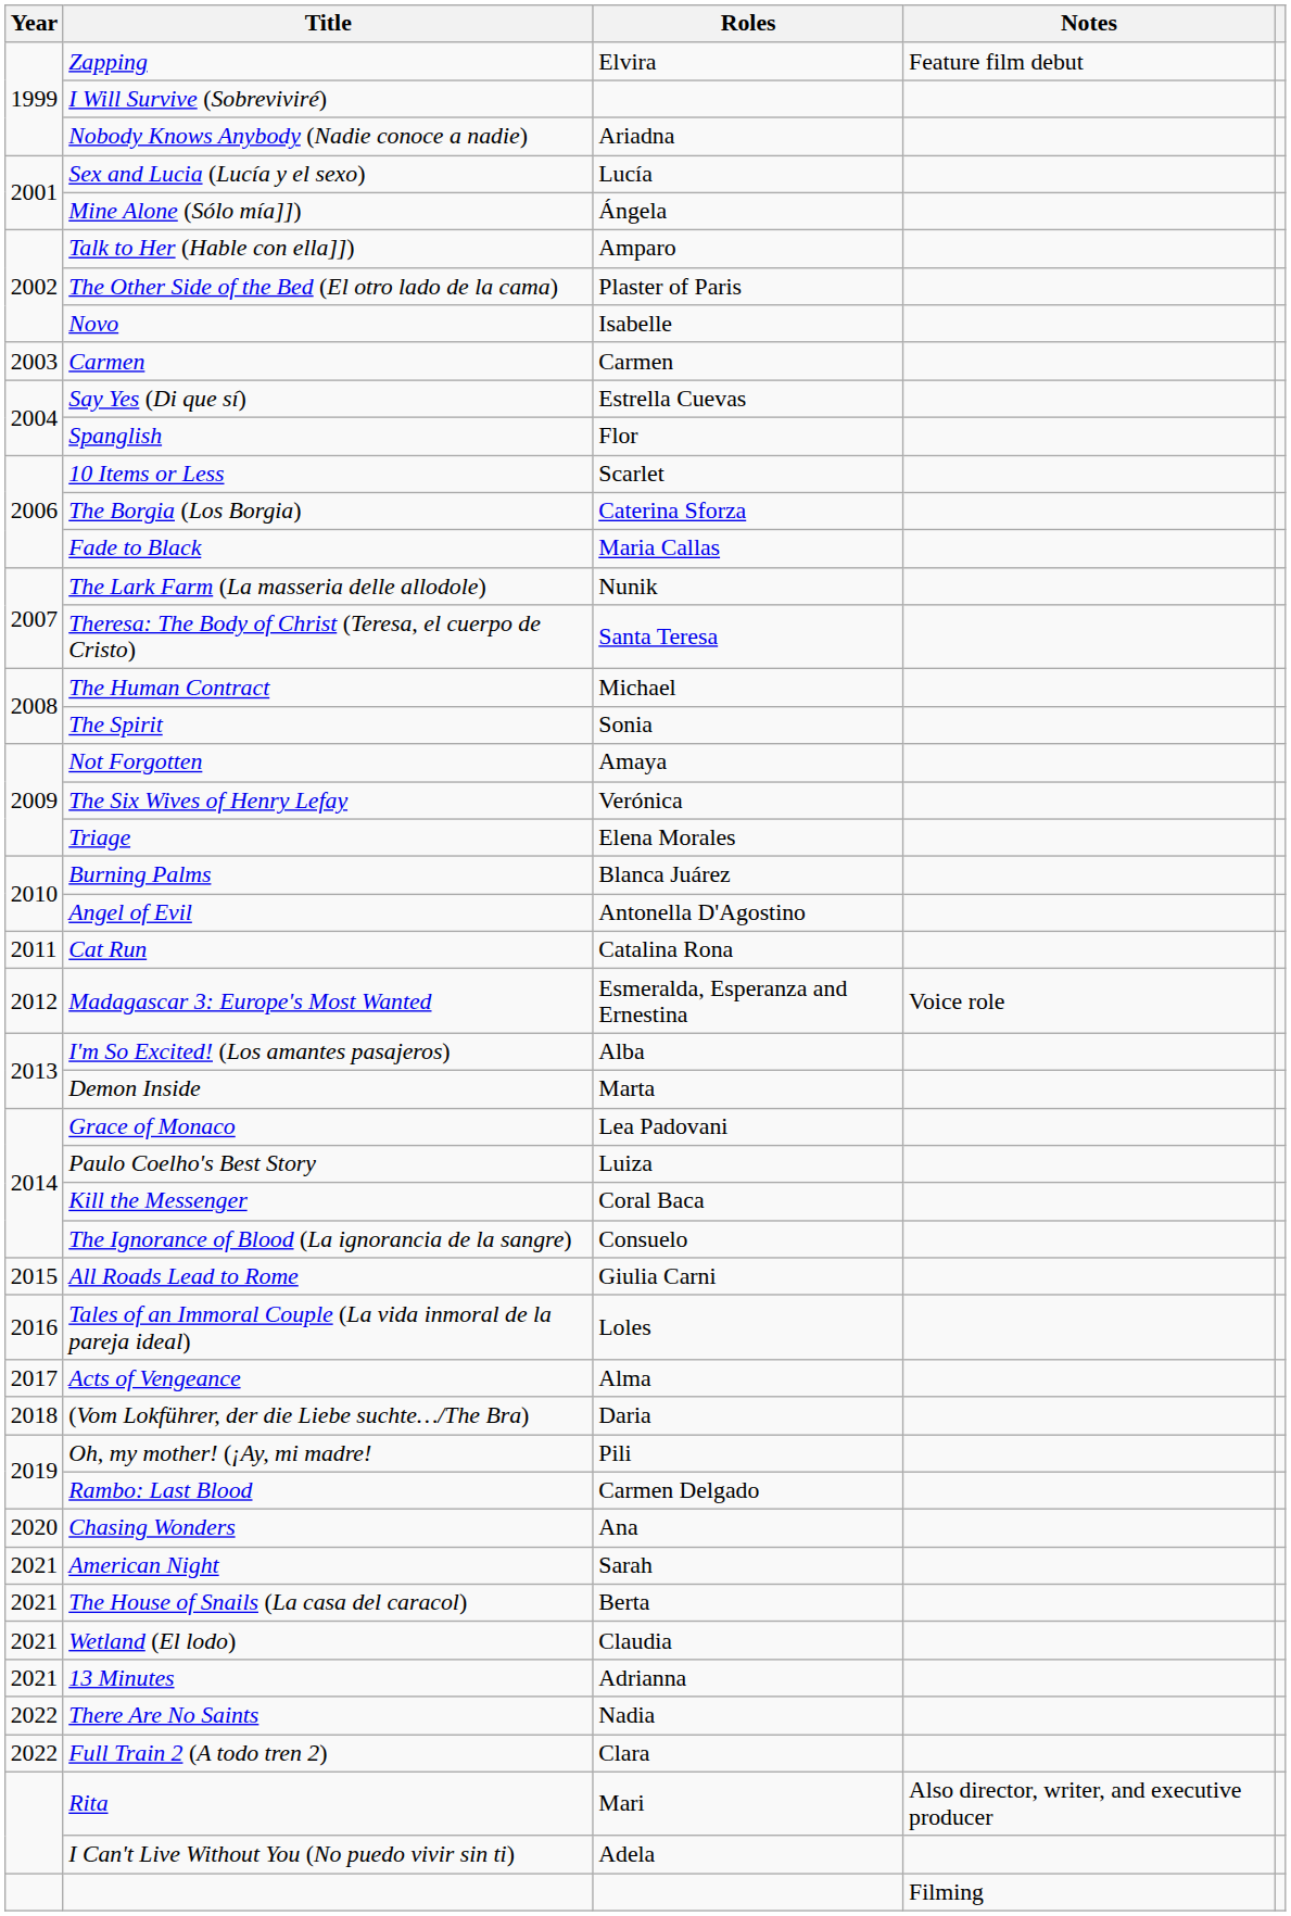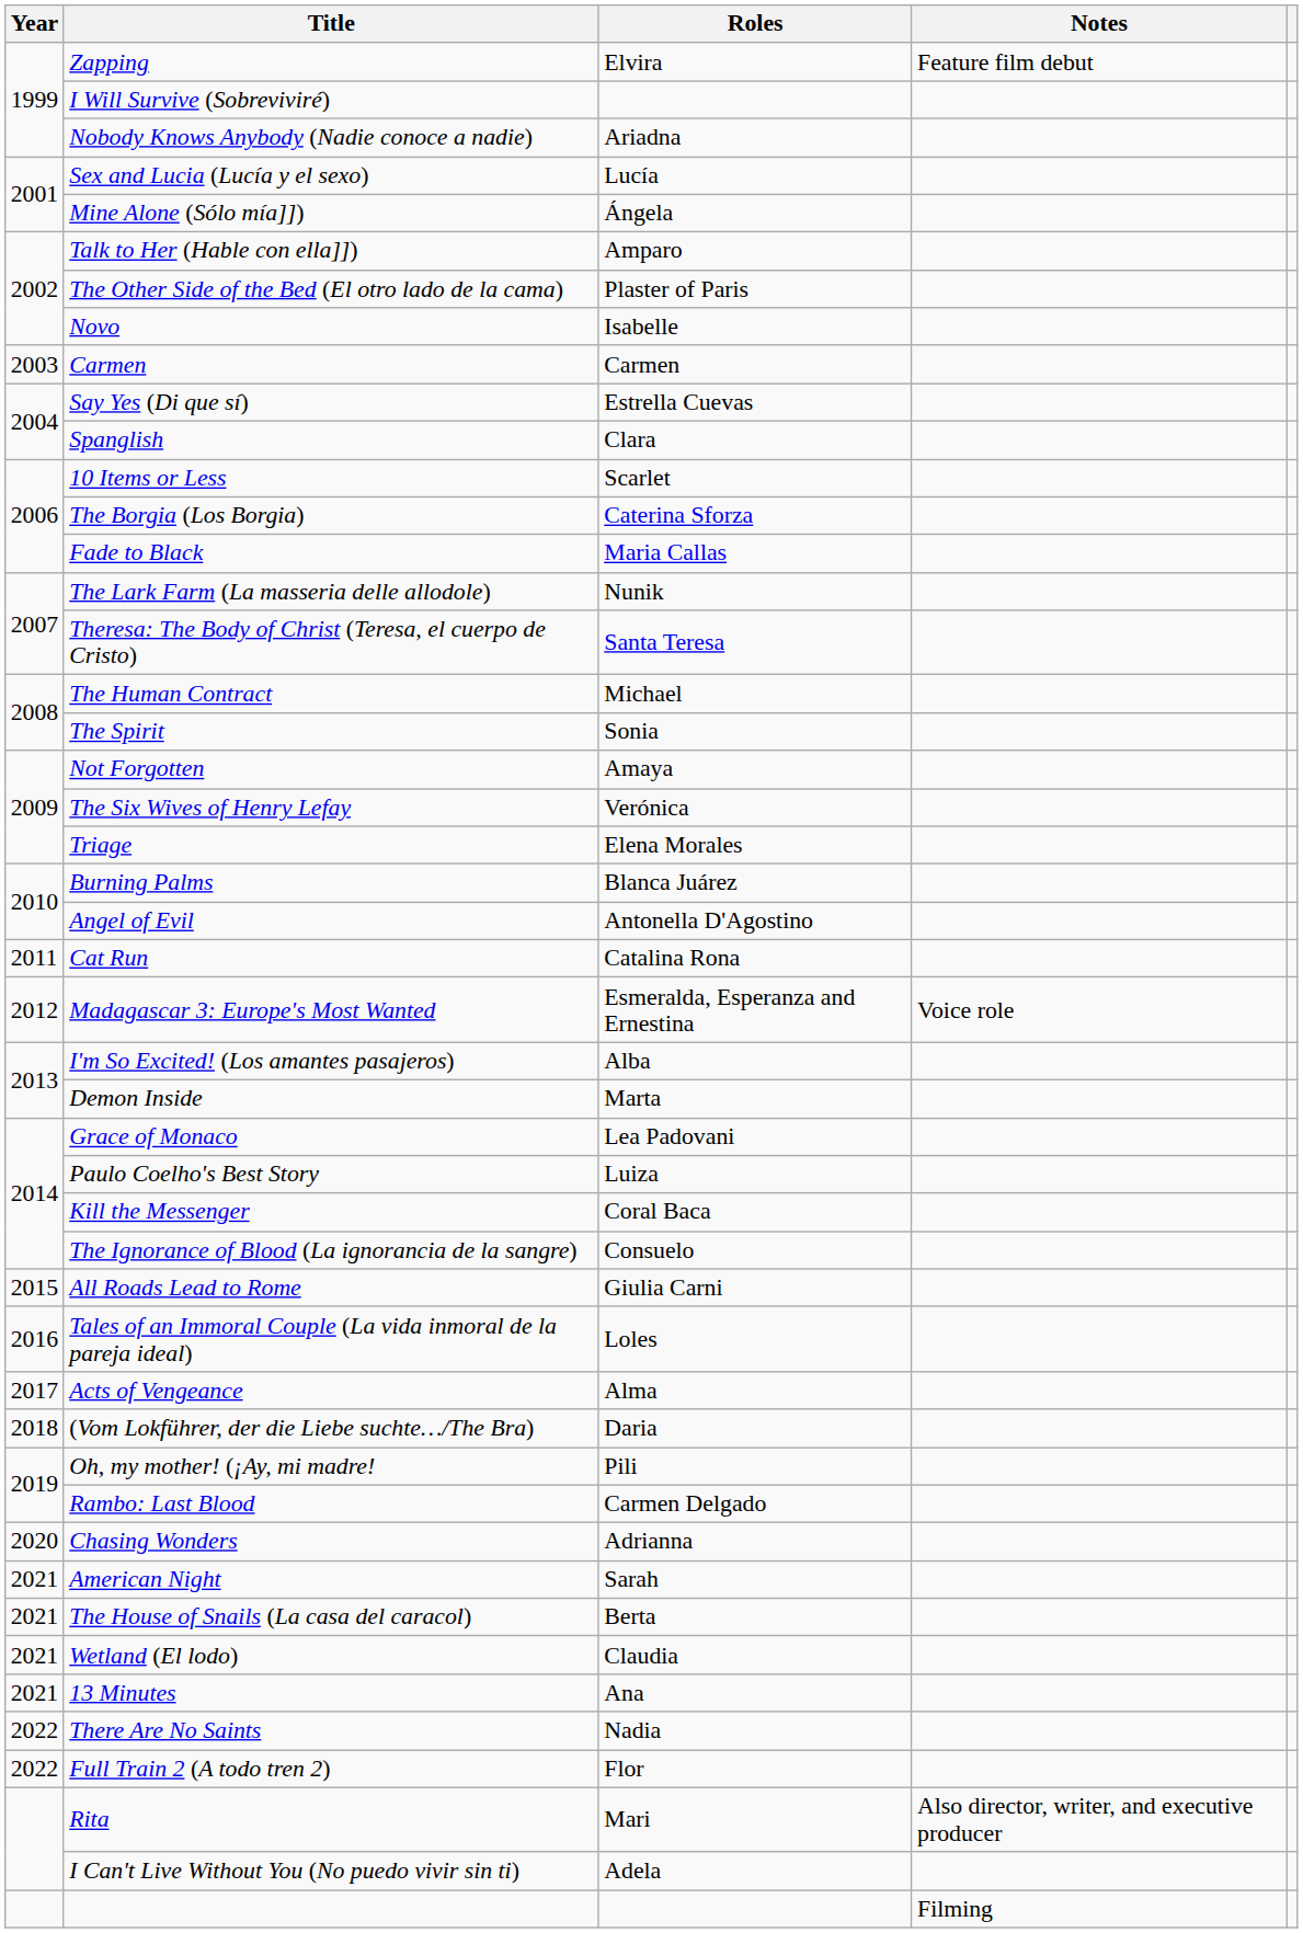Spanglish | Roles: Flor -> Clara
Chasing Wonders | Roles: Ana -> Adrianna
13 Minutes | Roles: Adrianna -> Ana
Full Train 2 (A todo tren 2) | Roles: Clara -> Flor
